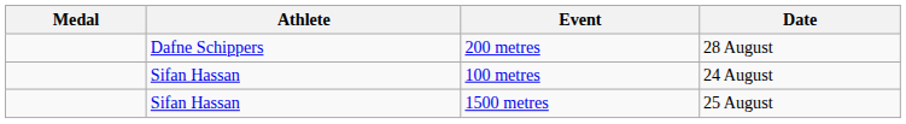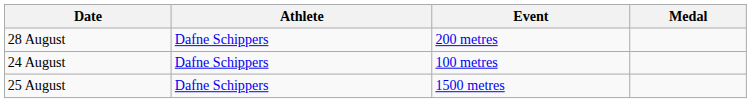columns swapped: Medal <-> Date
100 metres | Athlete: Sifan Hassan -> Dafne Schippers
1500 metres | Athlete: Sifan Hassan -> Dafne Schippers
